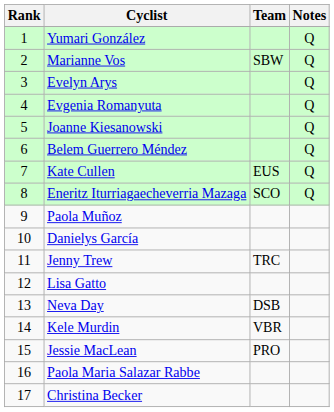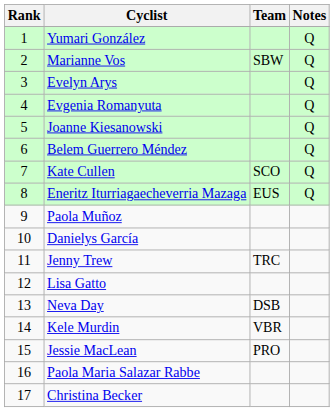Kate Cullen | Team: EUS -> SCO
Eneritz Iturriagaecheverria Mazaga | Team: SCO -> EUS
